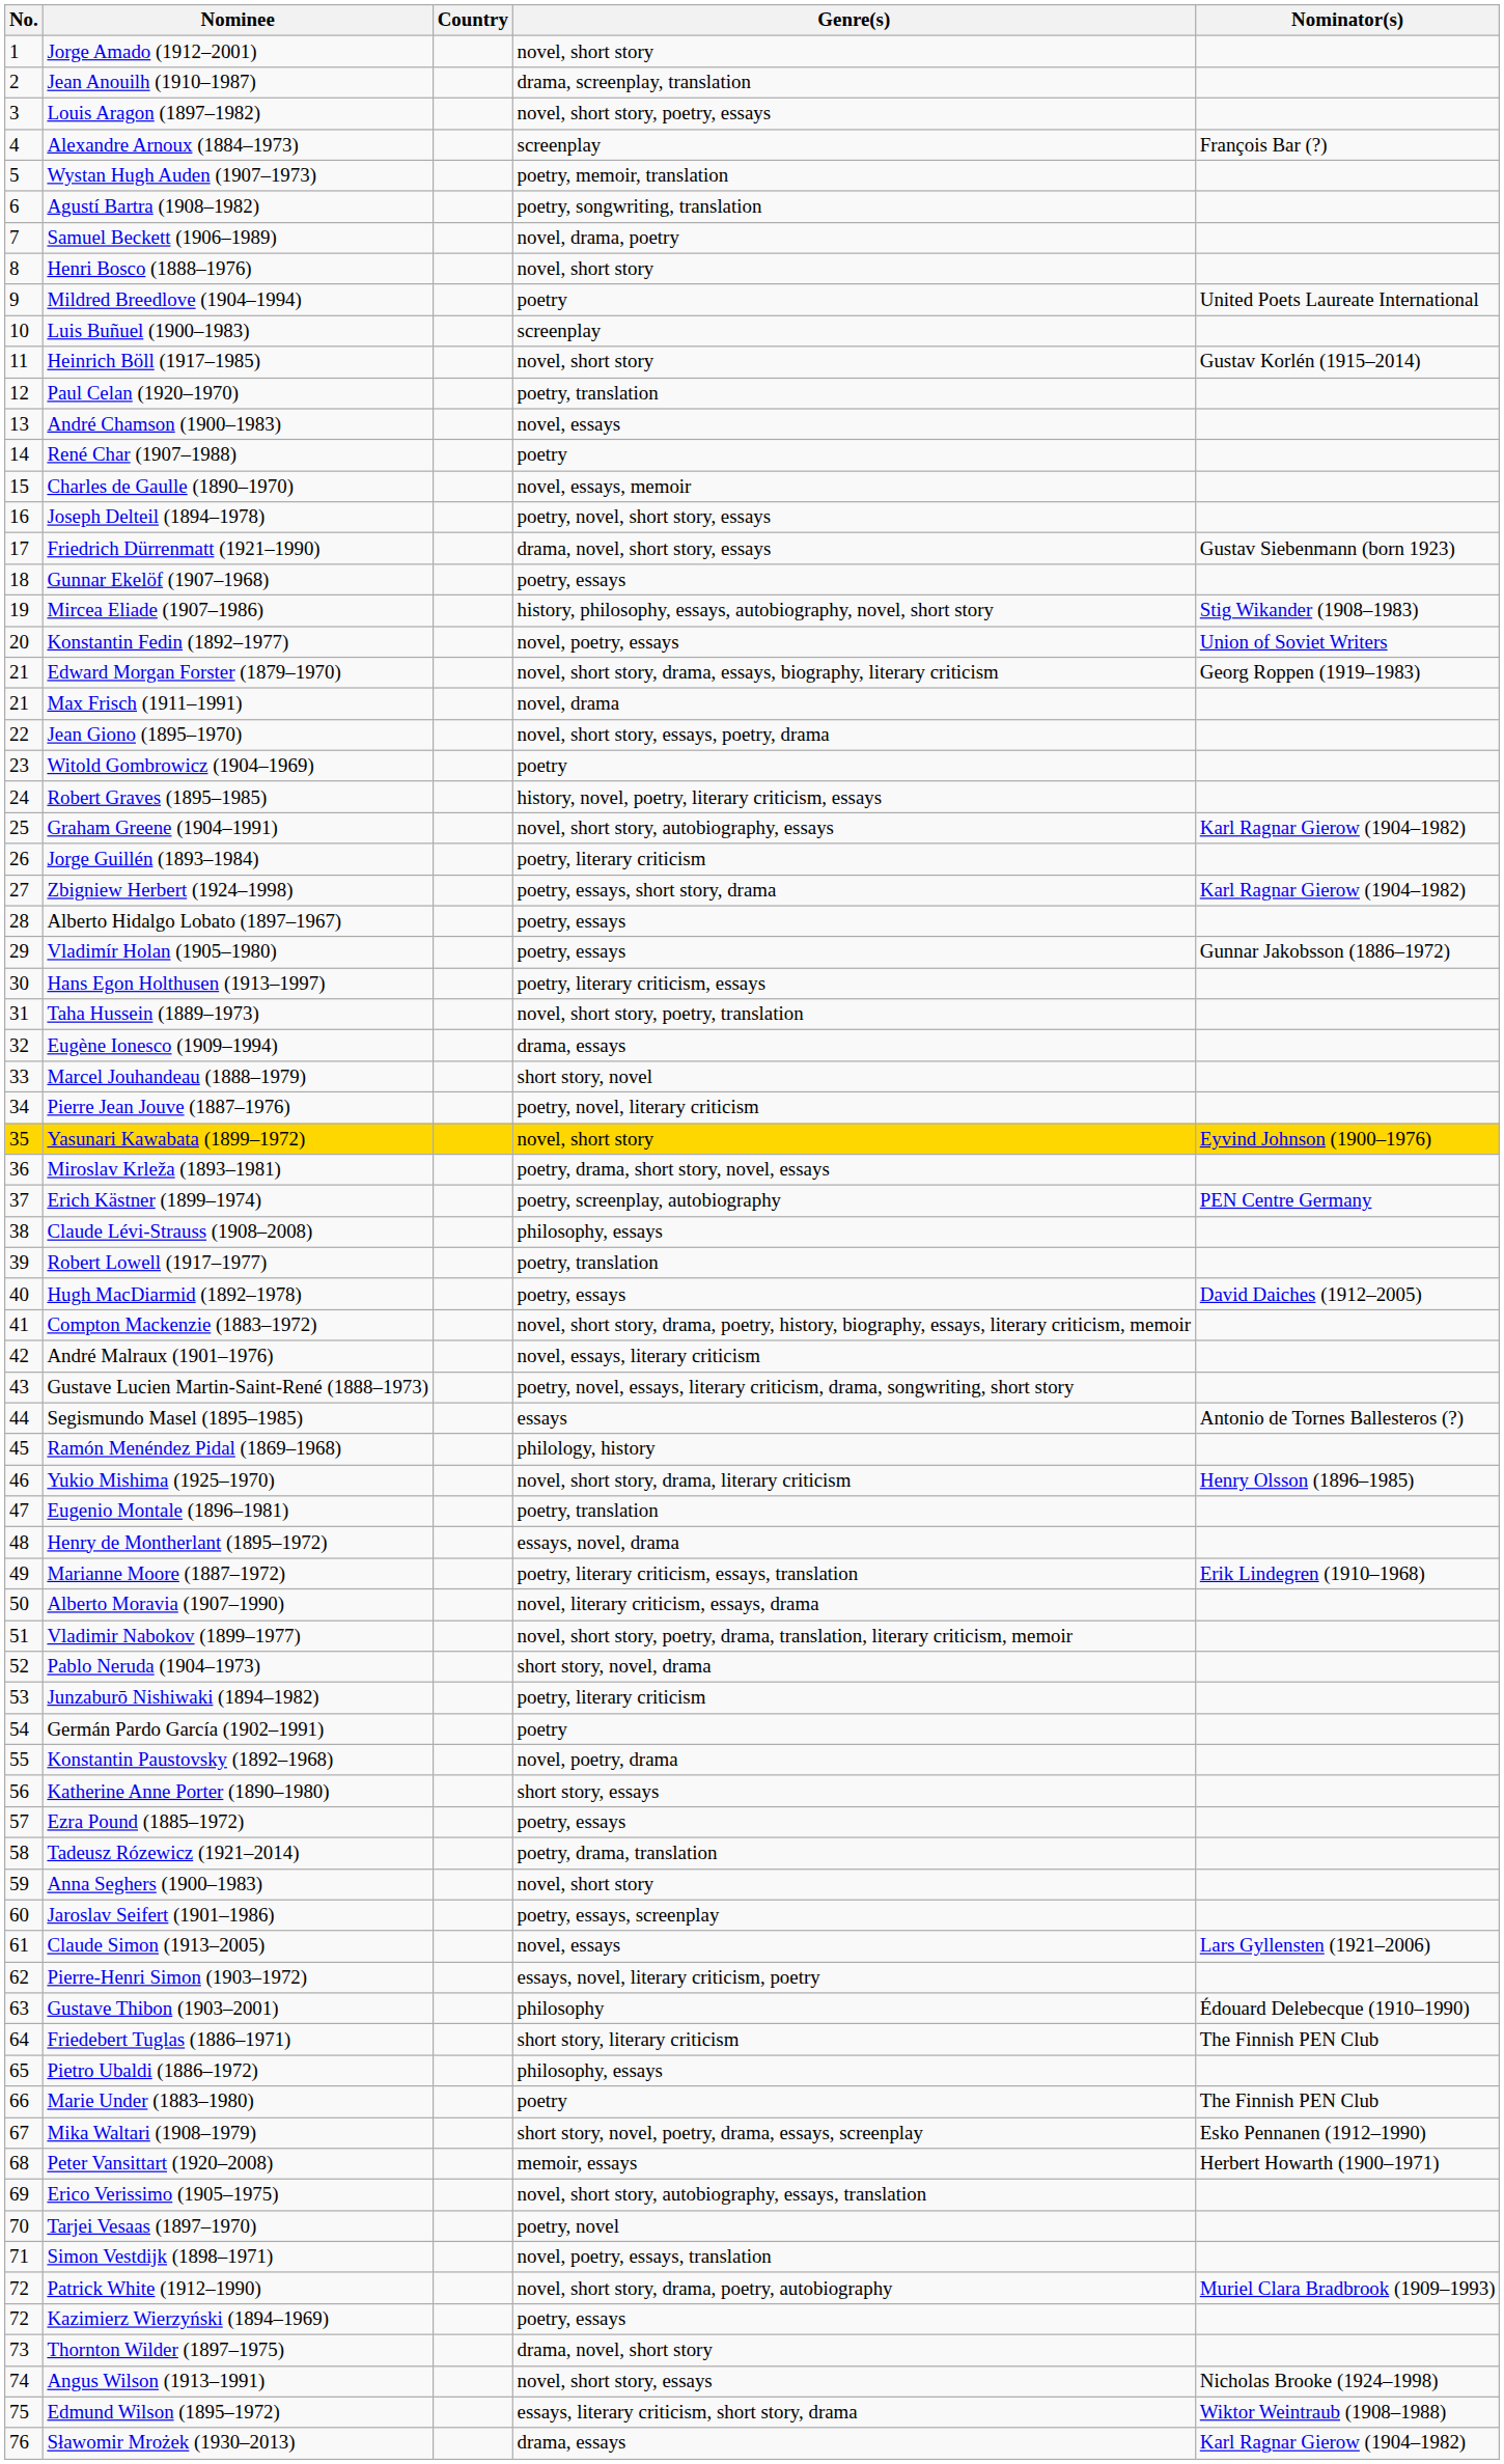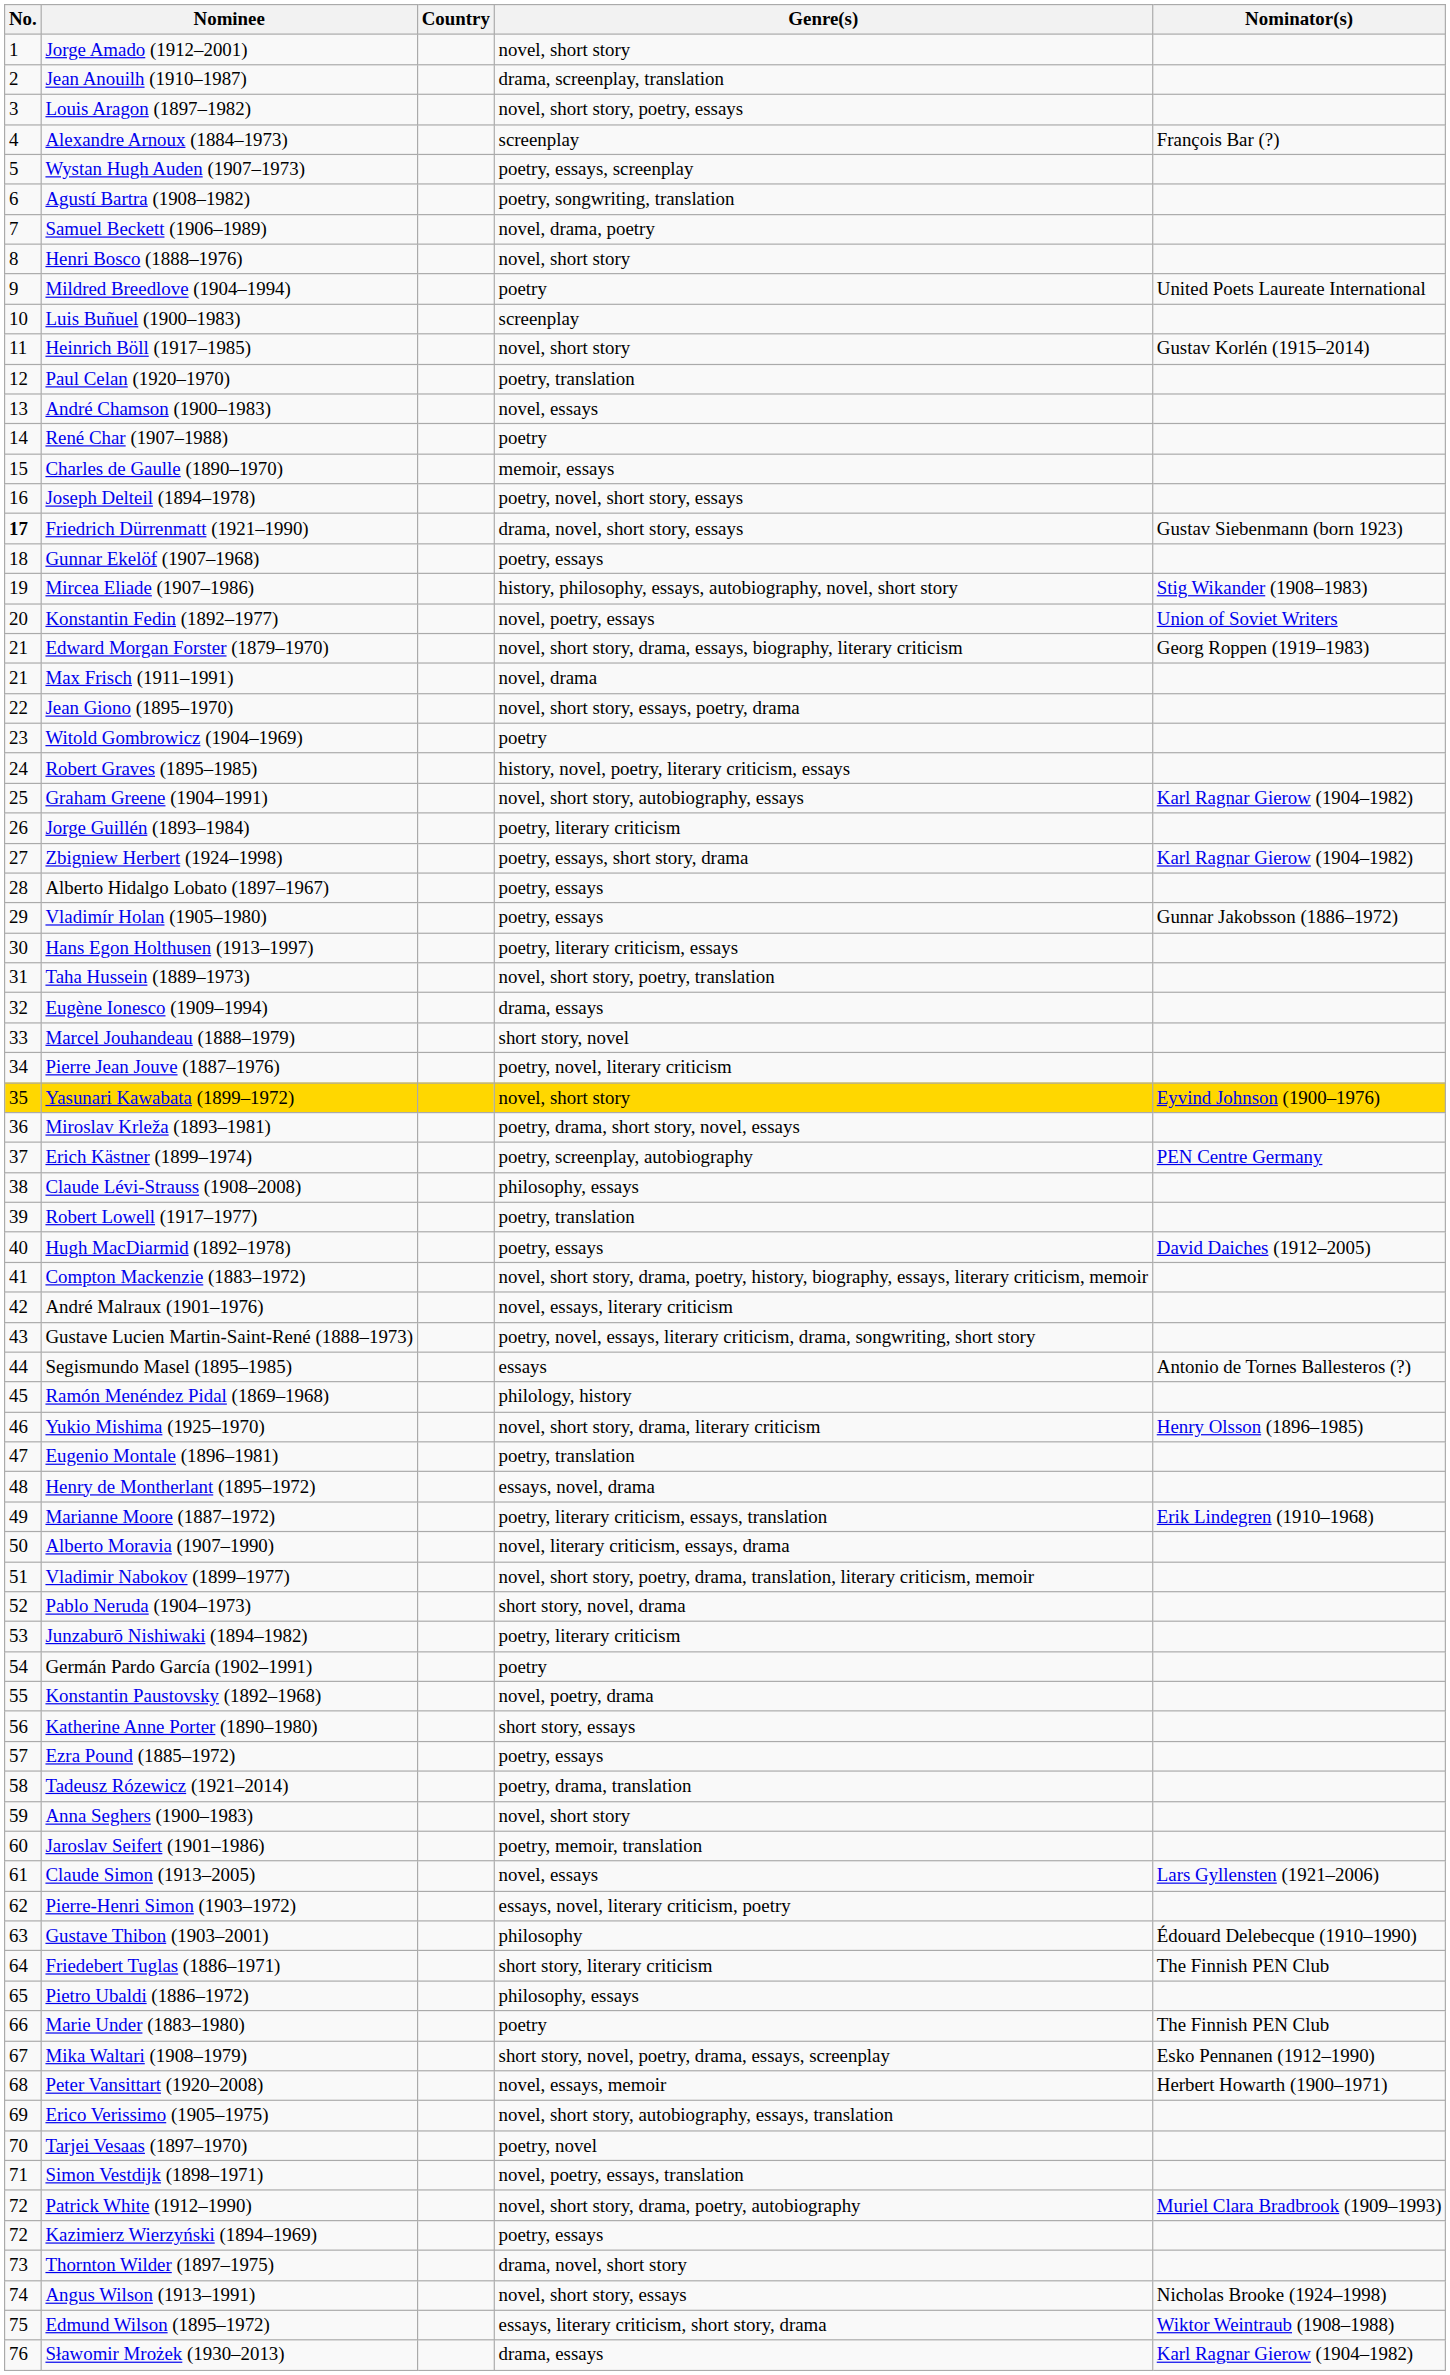Wystan Hugh Auden (1907–1973) | Genre(s): poetry, memoir, translation -> poetry, essays, screenplay
Charles de Gaulle (1890–1970) | Genre(s): novel, essays, memoir -> memoir, essays
Friedrich Dürrenmatt (1921–1990) | No.: normal -> bold
Jaroslav Seifert (1901–1986) | Genre(s): poetry, essays, screenplay -> poetry, memoir, translation
Peter Vansittart (1920–2008) | Genre(s): memoir, essays -> novel, essays, memoir
